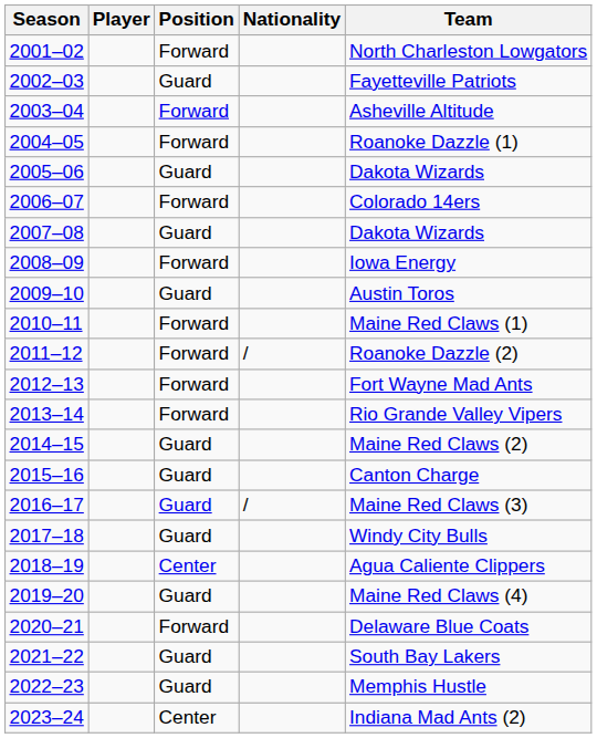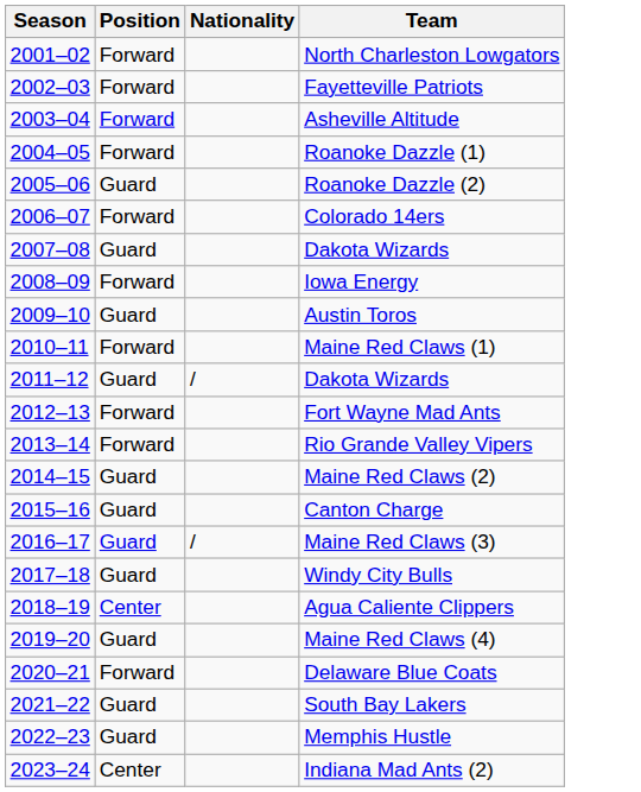- column: Player
2002–03 | Position: Guard -> Forward
2005–06 | Team: Dakota Wizards -> Roanoke Dazzle (2)
2011–12 | Position: Forward -> Guard
2011–12 | Team: Roanoke Dazzle (2) -> Dakota Wizards
